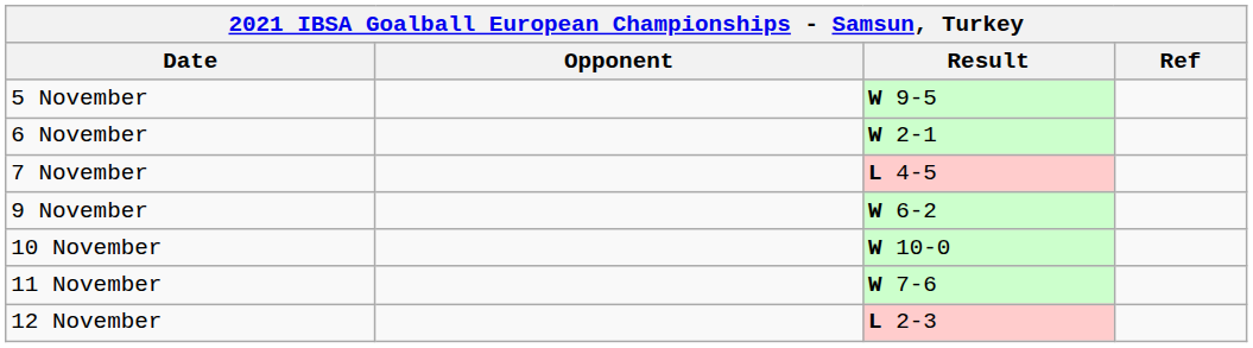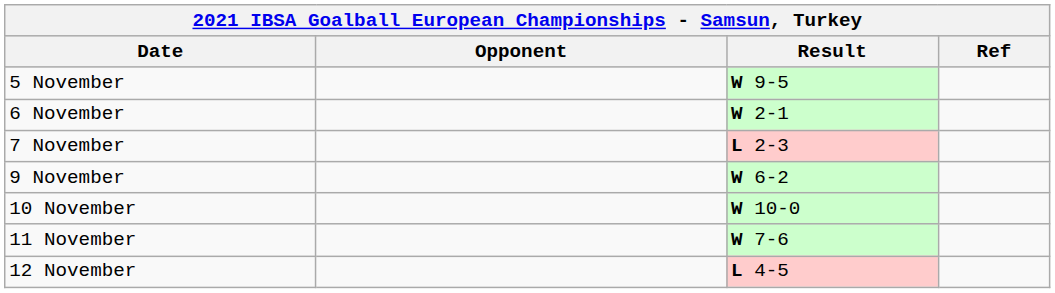7 November | Result: L 4-5 -> L 2-3
12 November | Result: L 2-3 -> L 4-5
